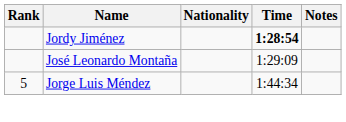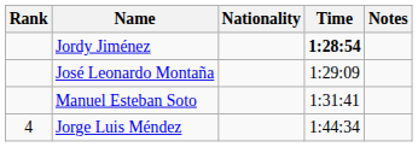+ row: Manuel Esteban Soto | 1:31:41
Jorge Luis Méndez | Rank: 5 -> 4
